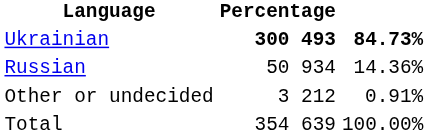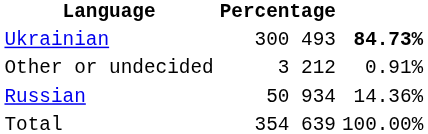Ukrainian | Percentage: bold -> normal
rows swapped: Russian <-> Other or undecided
